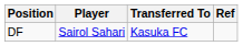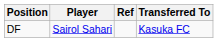columns swapped: Transferred To <-> Ref
